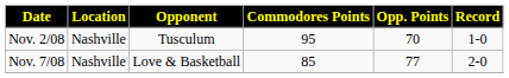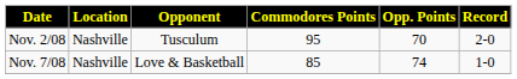Nov. 2/08 | Record: 1-0 -> 2-0
Nov. 7/08 | Opp. Points: 77 -> 74
Nov. 7/08 | Record: 2-0 -> 1-0
